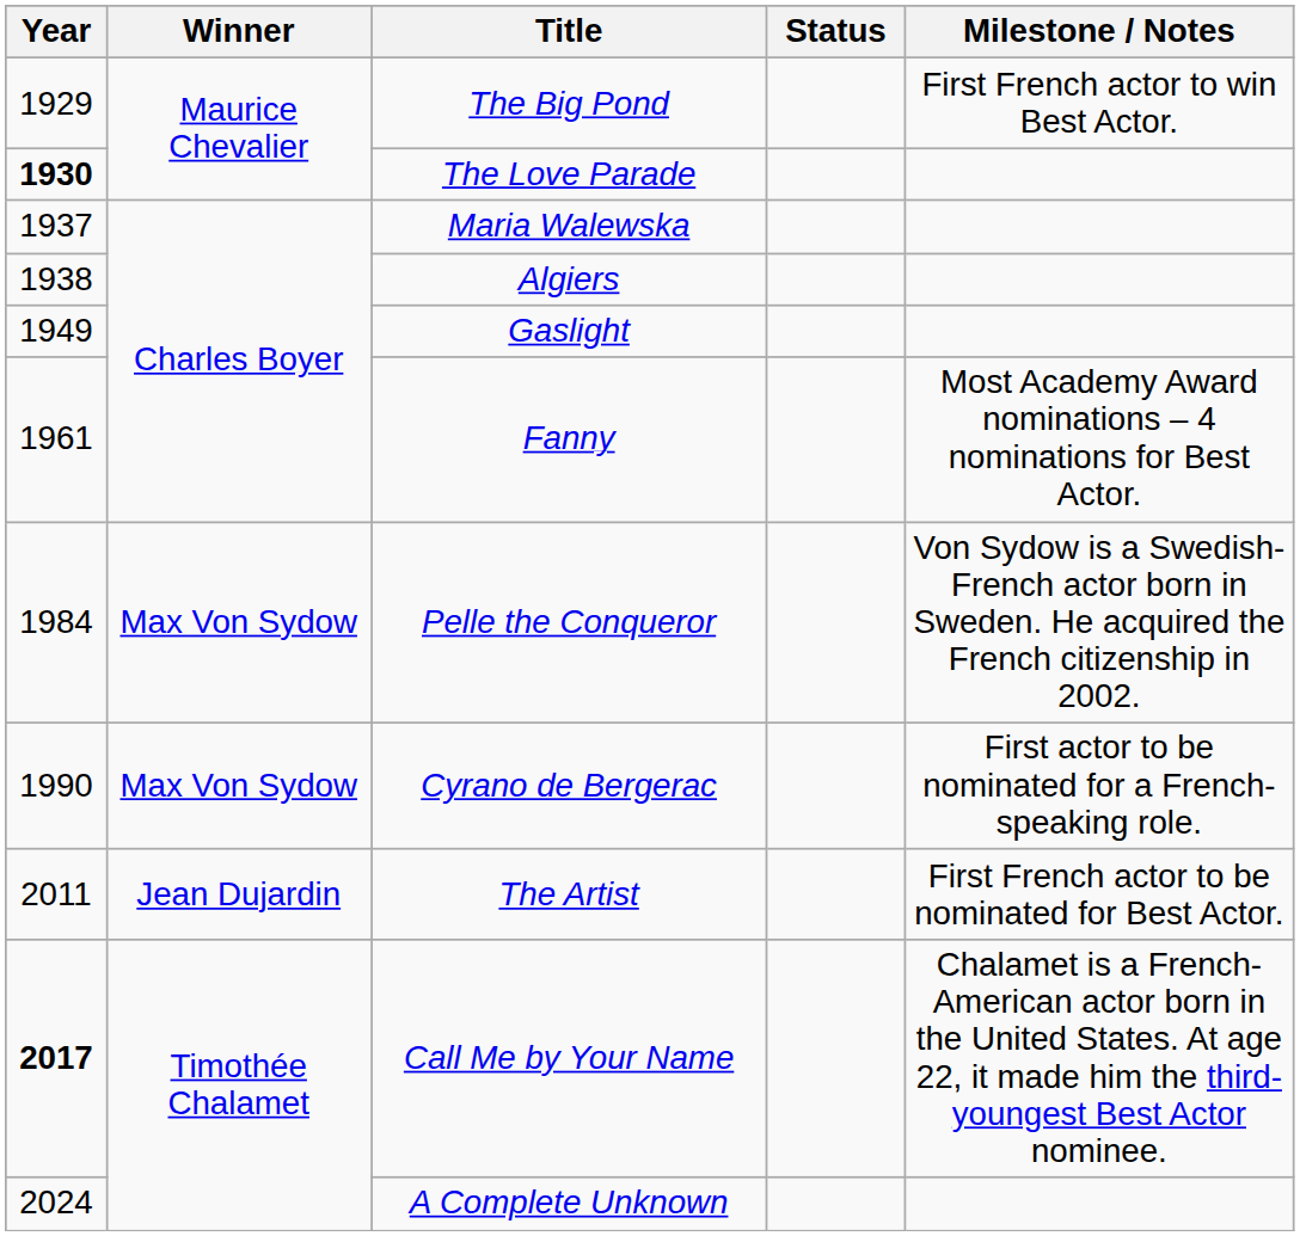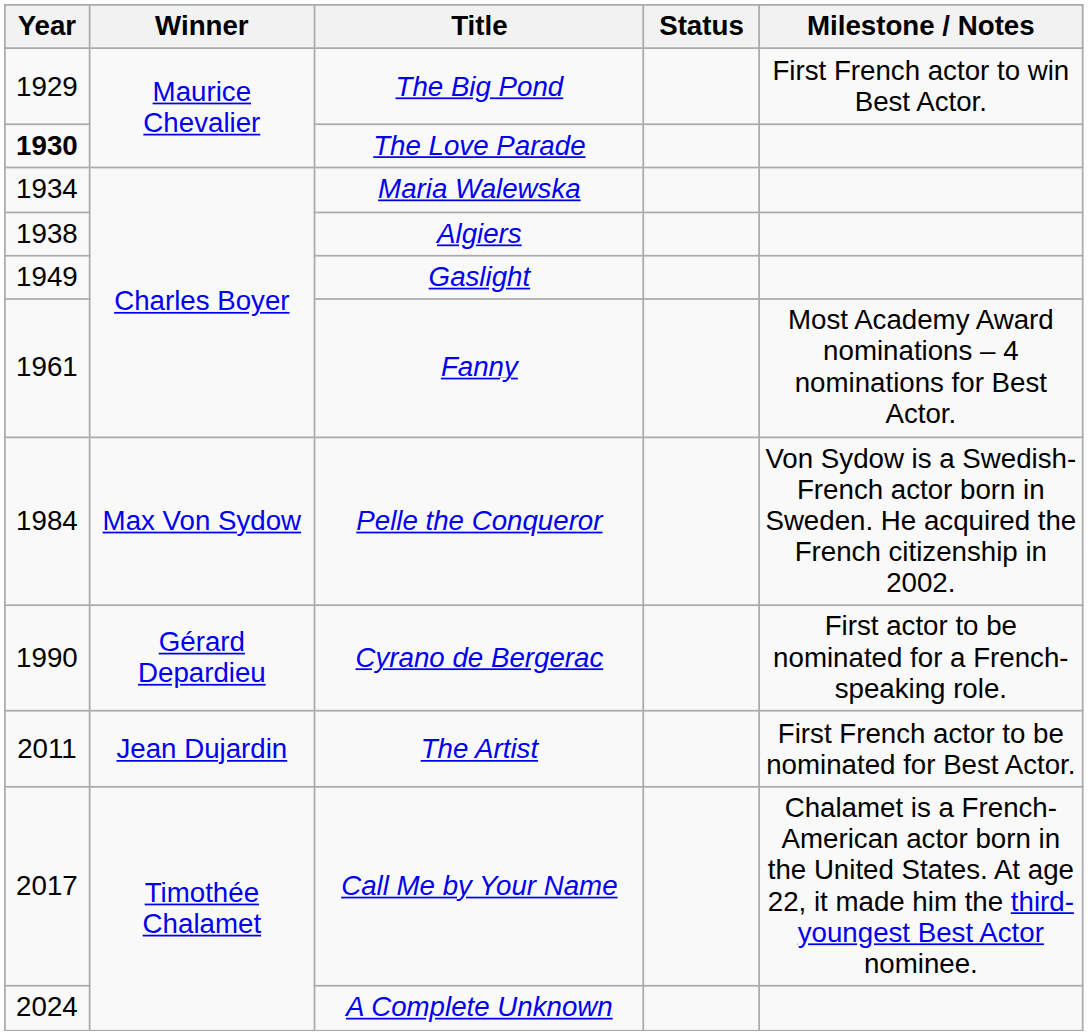Maria Walewska | Year: 1937 -> 1934
Cyrano de Bergerac | Winner: Max Von Sydow -> Gérard Depardieu
Call Me by Your Name | Year: bold -> normal
